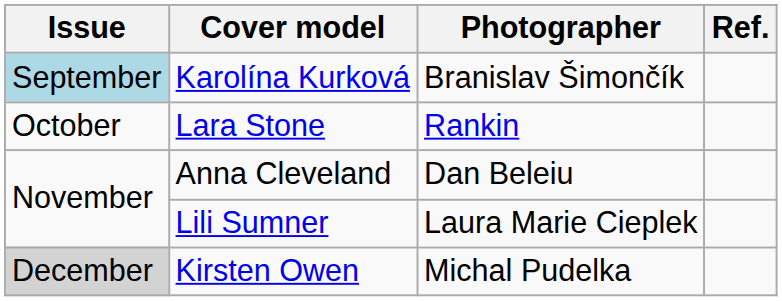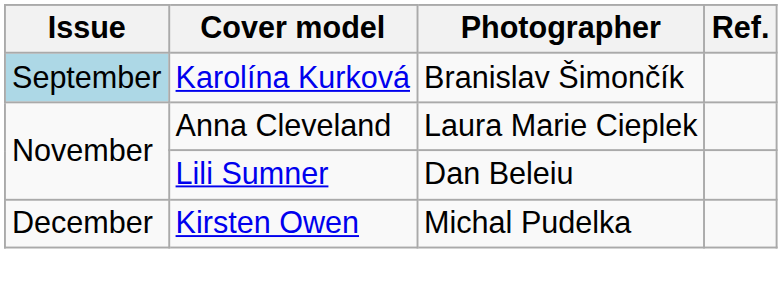- row: October | Lara Stone | Rankin
Anna Cleveland | Photographer: Dan Beleiu -> Laura Marie Cieplek
Lili Sumner | Photographer: Laura Marie Cieplek -> Dan Beleiu
Kirsten Owen | Issue: lightgrey background -> no background
